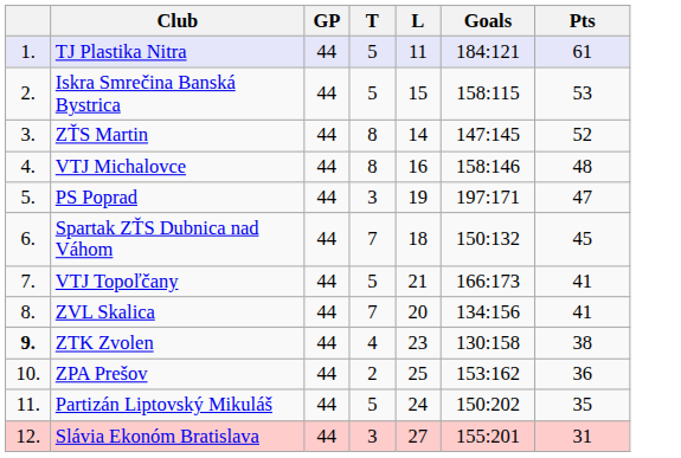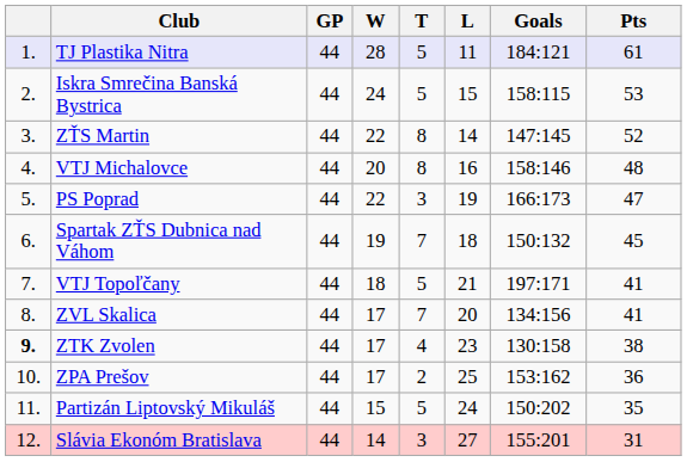+ column: W | 28 | 24 | 22 | 20 | 22 | 19 | 18 | 17 | 17 | 17 | 15 | 14
PS Poprad | Goals: 197:171 -> 166:173
VTJ Topoľčany | Goals: 166:173 -> 197:171
